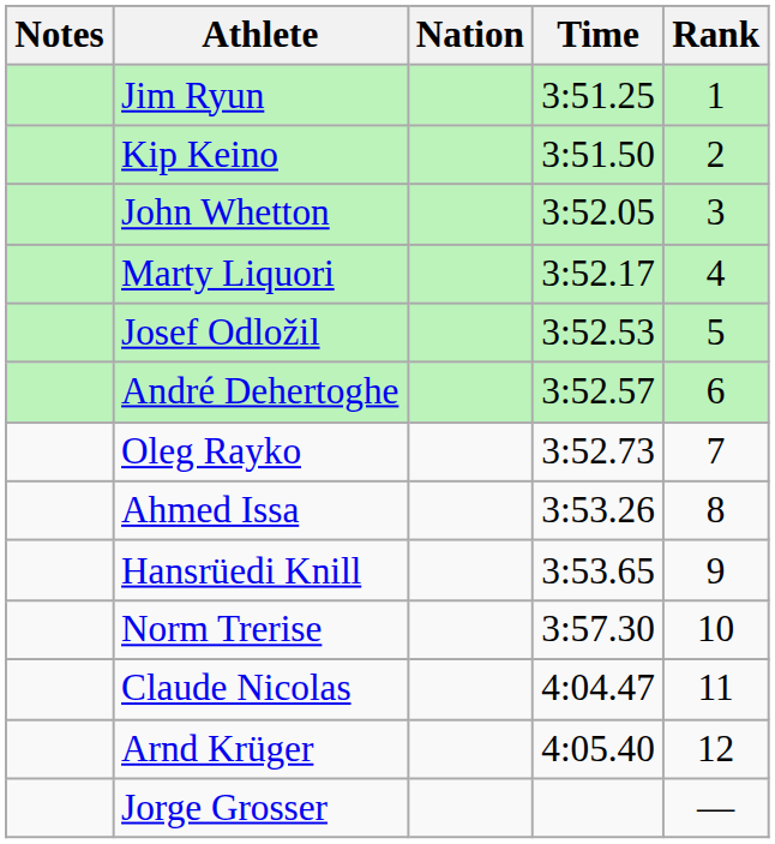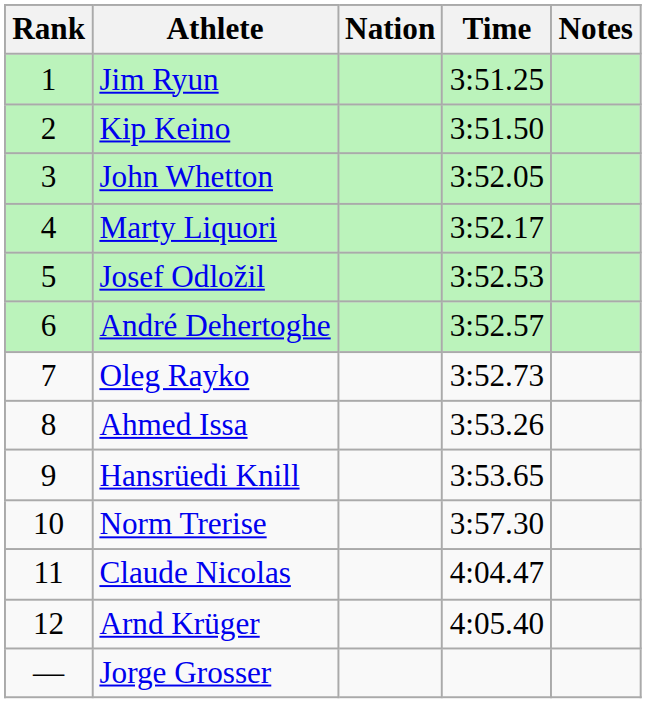columns swapped: Rank <-> Notes
